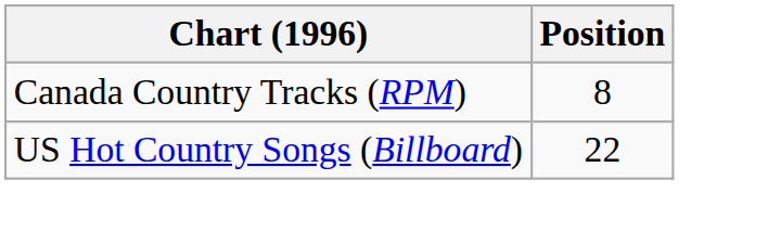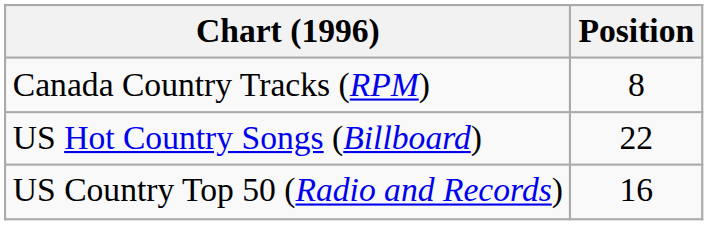+ row: US Country Top 50 (Radio and Records) | 16
